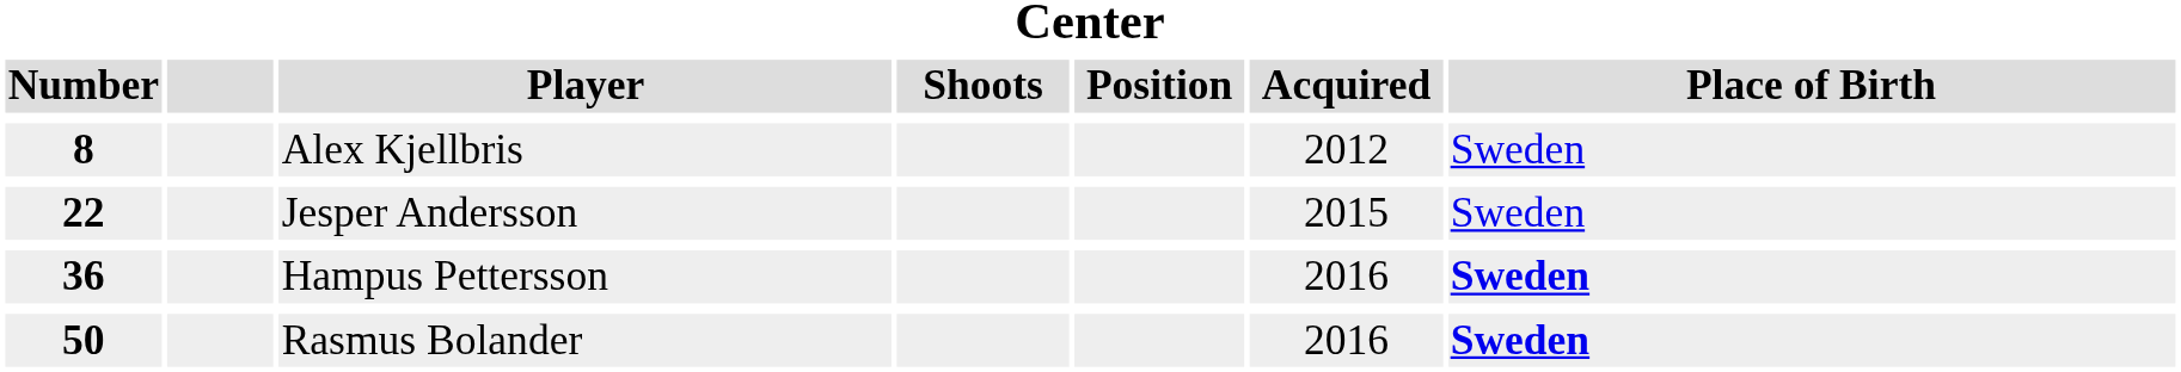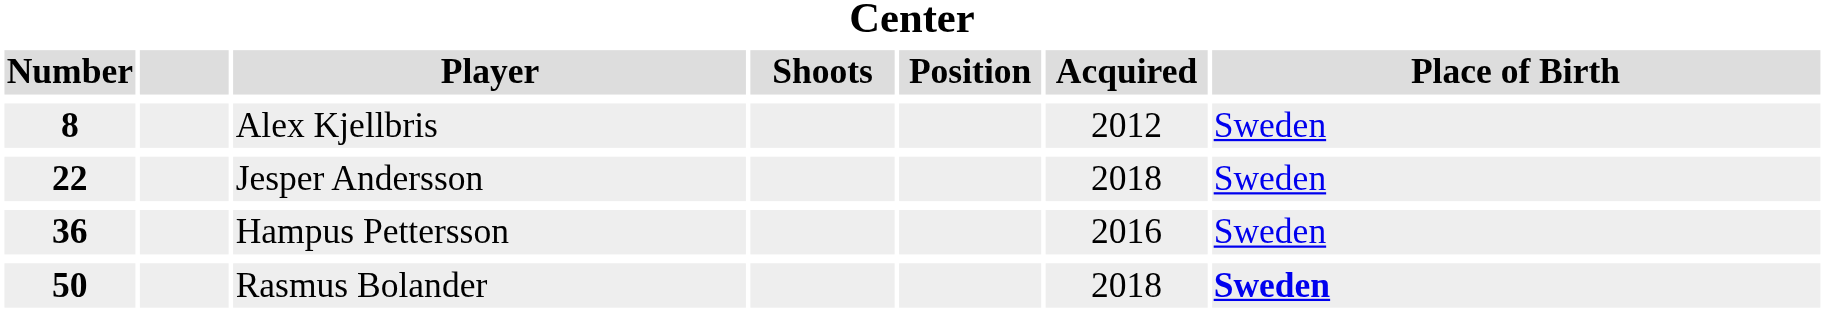Jesper Andersson | Acquired: 2015 -> 2018
Hampus Pettersson | Place of Birth: bold -> normal
Rasmus Bolander | Acquired: 2016 -> 2018
